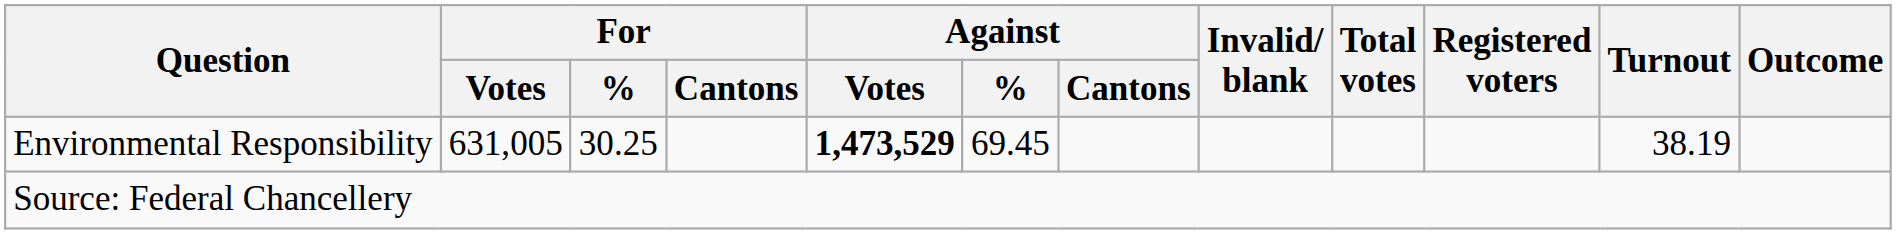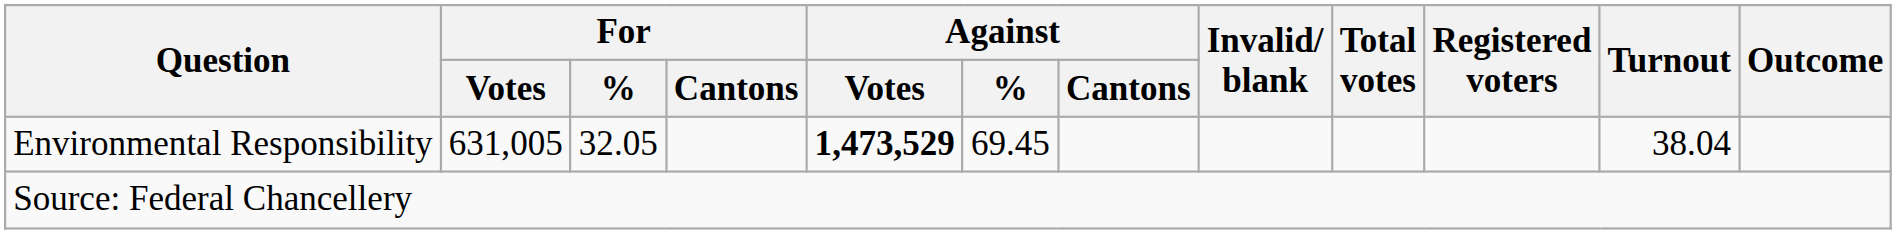Environmental Responsibility | For / %: 30.25 -> 32.05
Environmental Responsibility | Turnout: 38.19 -> 38.04
